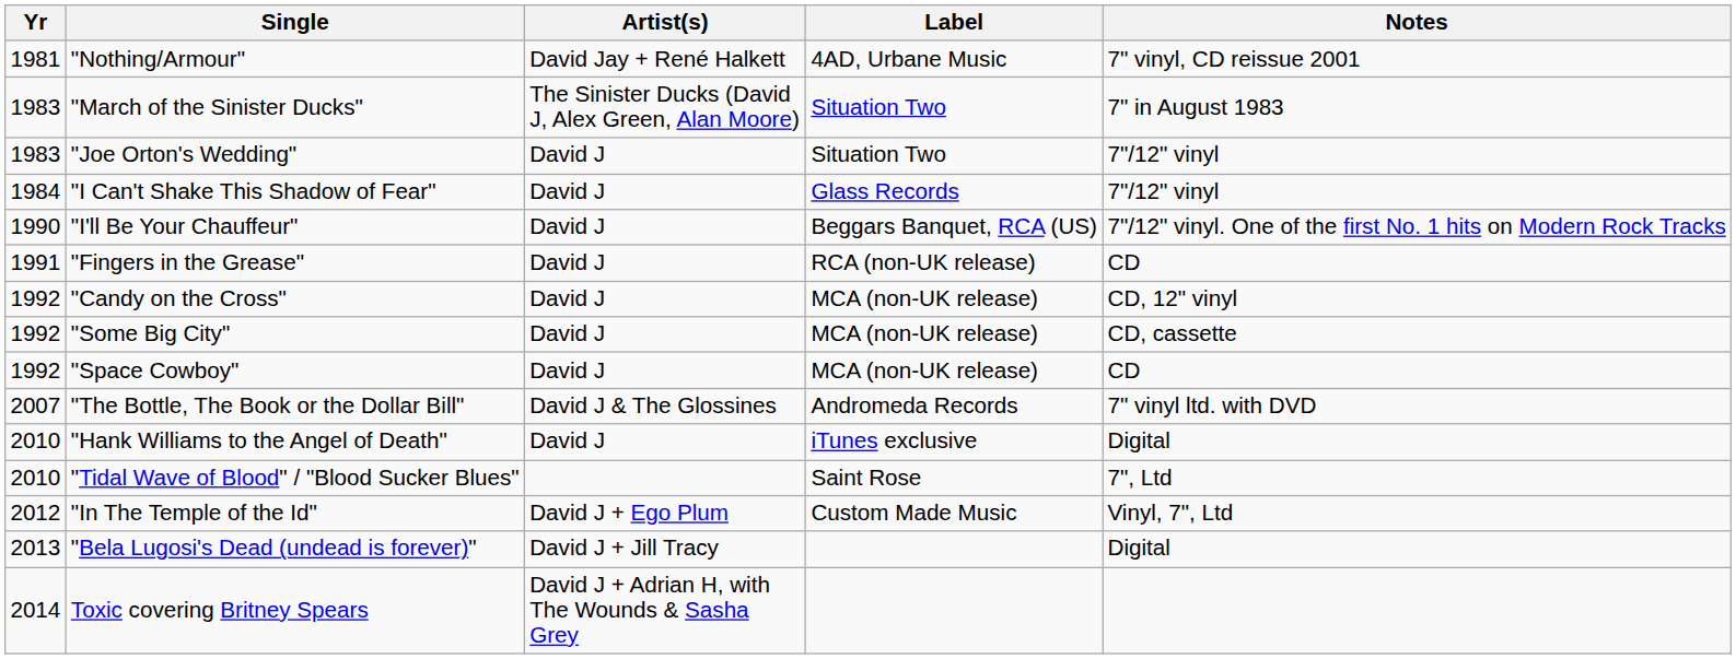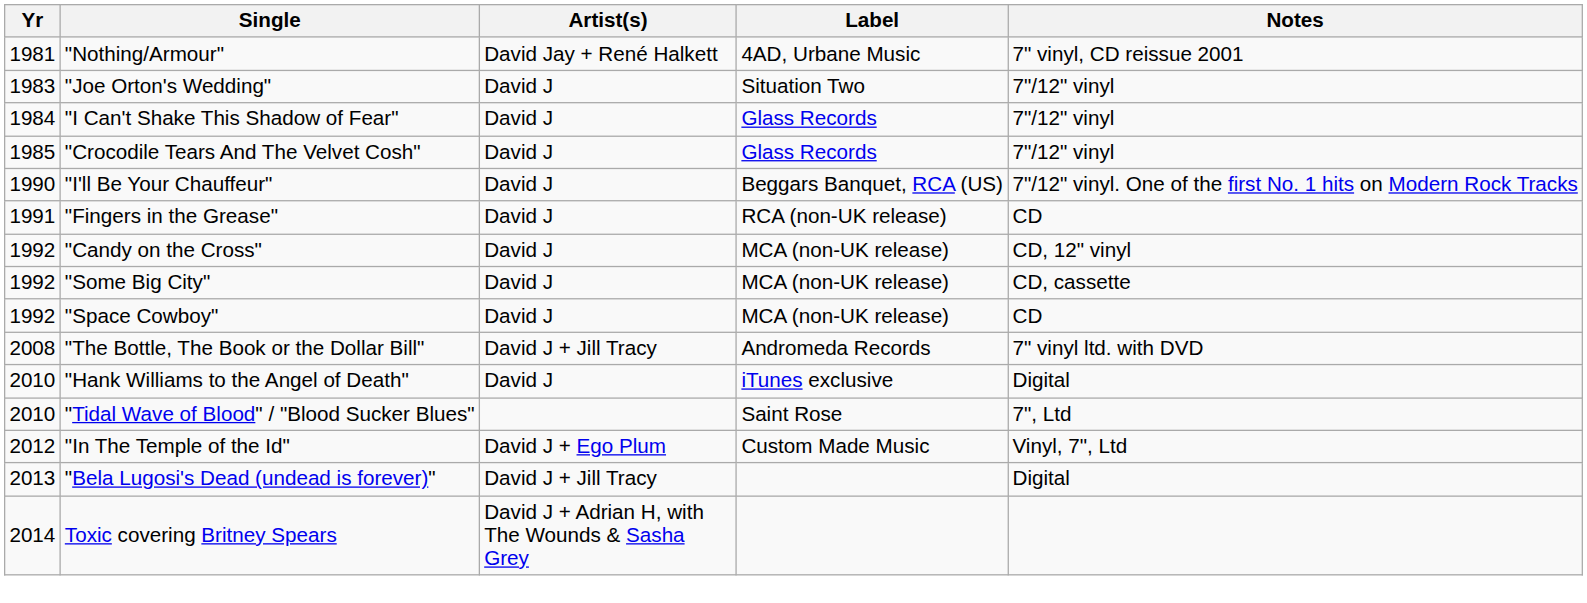- row: 1983 | "March of the Sinister Ducks" | The Sinister Ducks (David J, Alex Green, Alan Moore) | Situation Two | 7" in August 1983
+ row: 1985 | "Crocodile Tears And The Velvet Cosh" | David J | Glass Records | 7"/12" vinyl
"The Bottle, The Book or the Dollar Bill" | Yr: 2007 -> 2008
"The Bottle, The Book or the Dollar Bill" | Artist(s): David J & The Glossines -> David J + Jill Tracy
